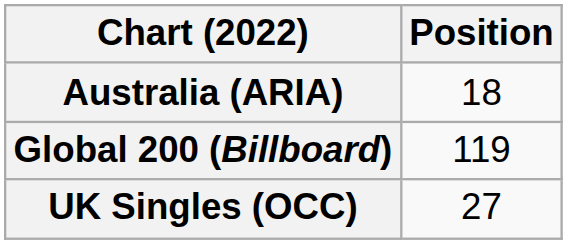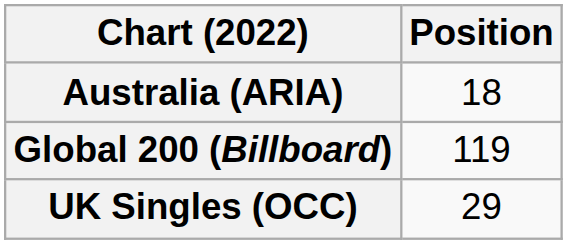UK Singles (OCC) | Position: 27 -> 29
